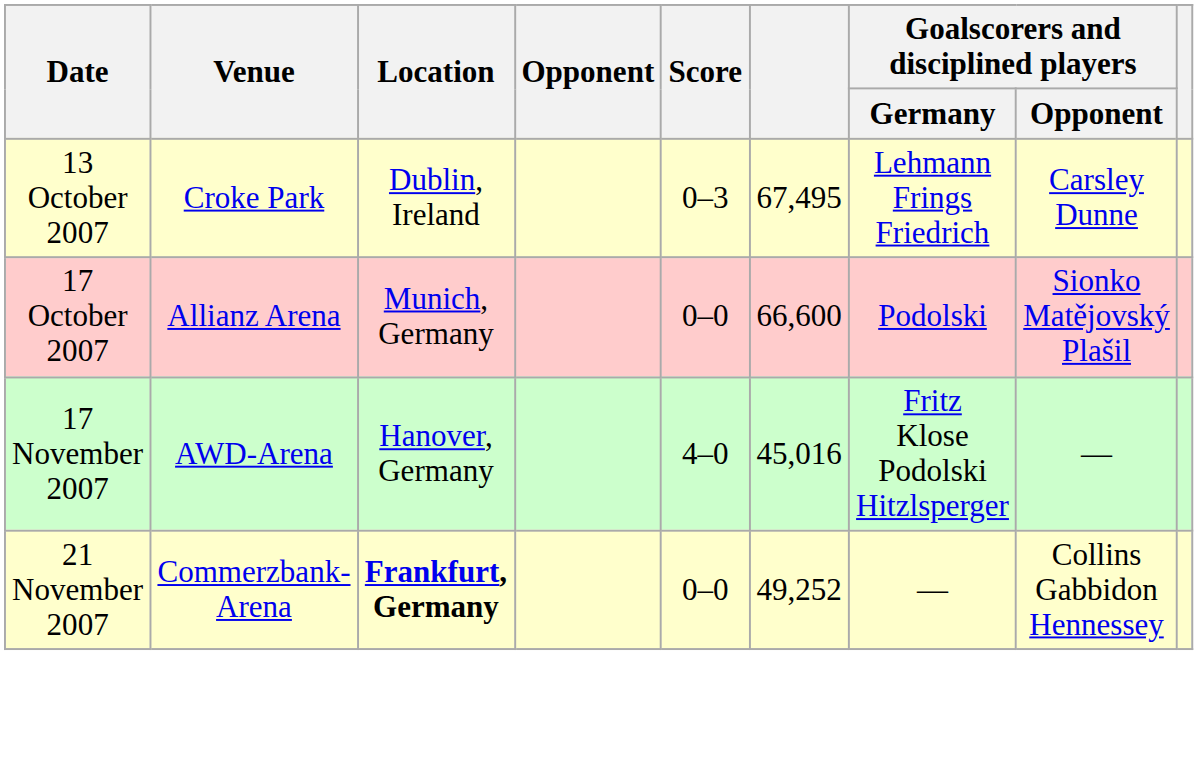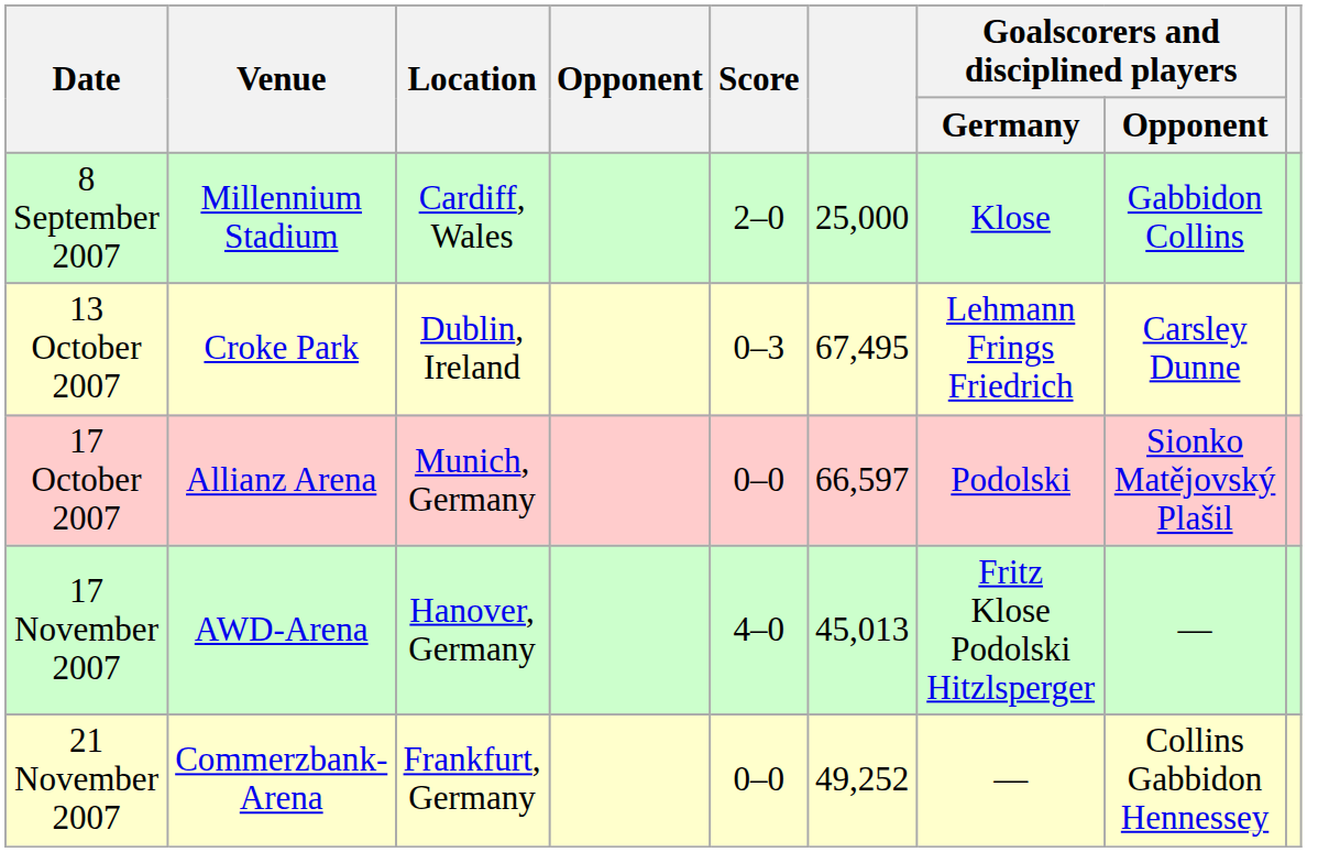+ row: 8 September 2007 | Millennium Stadium | Cardiff, Wales | 2–0 | 25,000 | Klose | Gabbidon Collins
17 October 2007 | column 6: 66,600 -> 66,597
17 November 2007 | column 6: 45,016 -> 45,013
21 November 2007 | Location: bold -> normal
